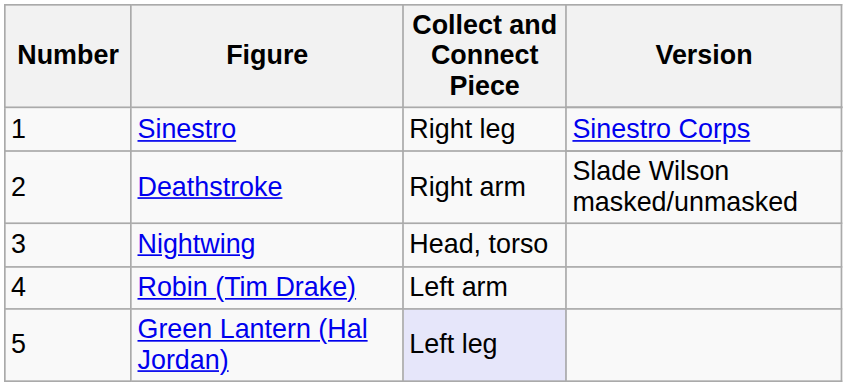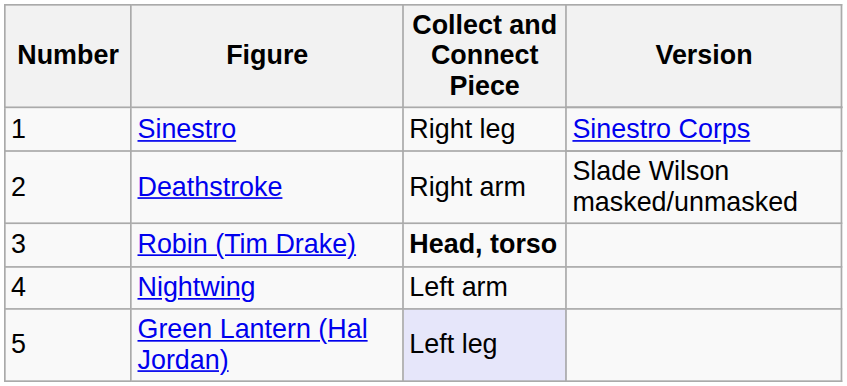3 | Figure: Nightwing -> Robin (Tim Drake)
3 | Collect and Connect Piece: normal -> bold
4 | Figure: Robin (Tim Drake) -> Nightwing
